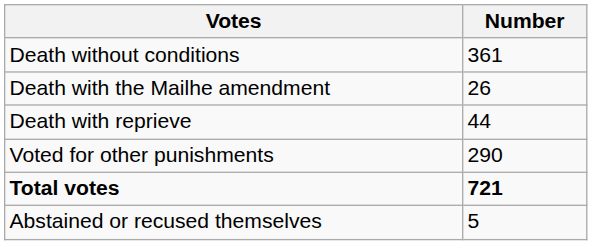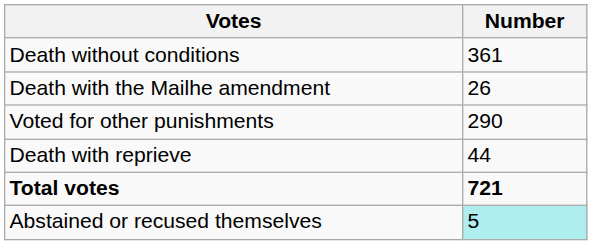rows swapped: Death with reprieve <-> Voted for other punishments
Abstained or recused themselves | Number: no background -> paleturquoise background
